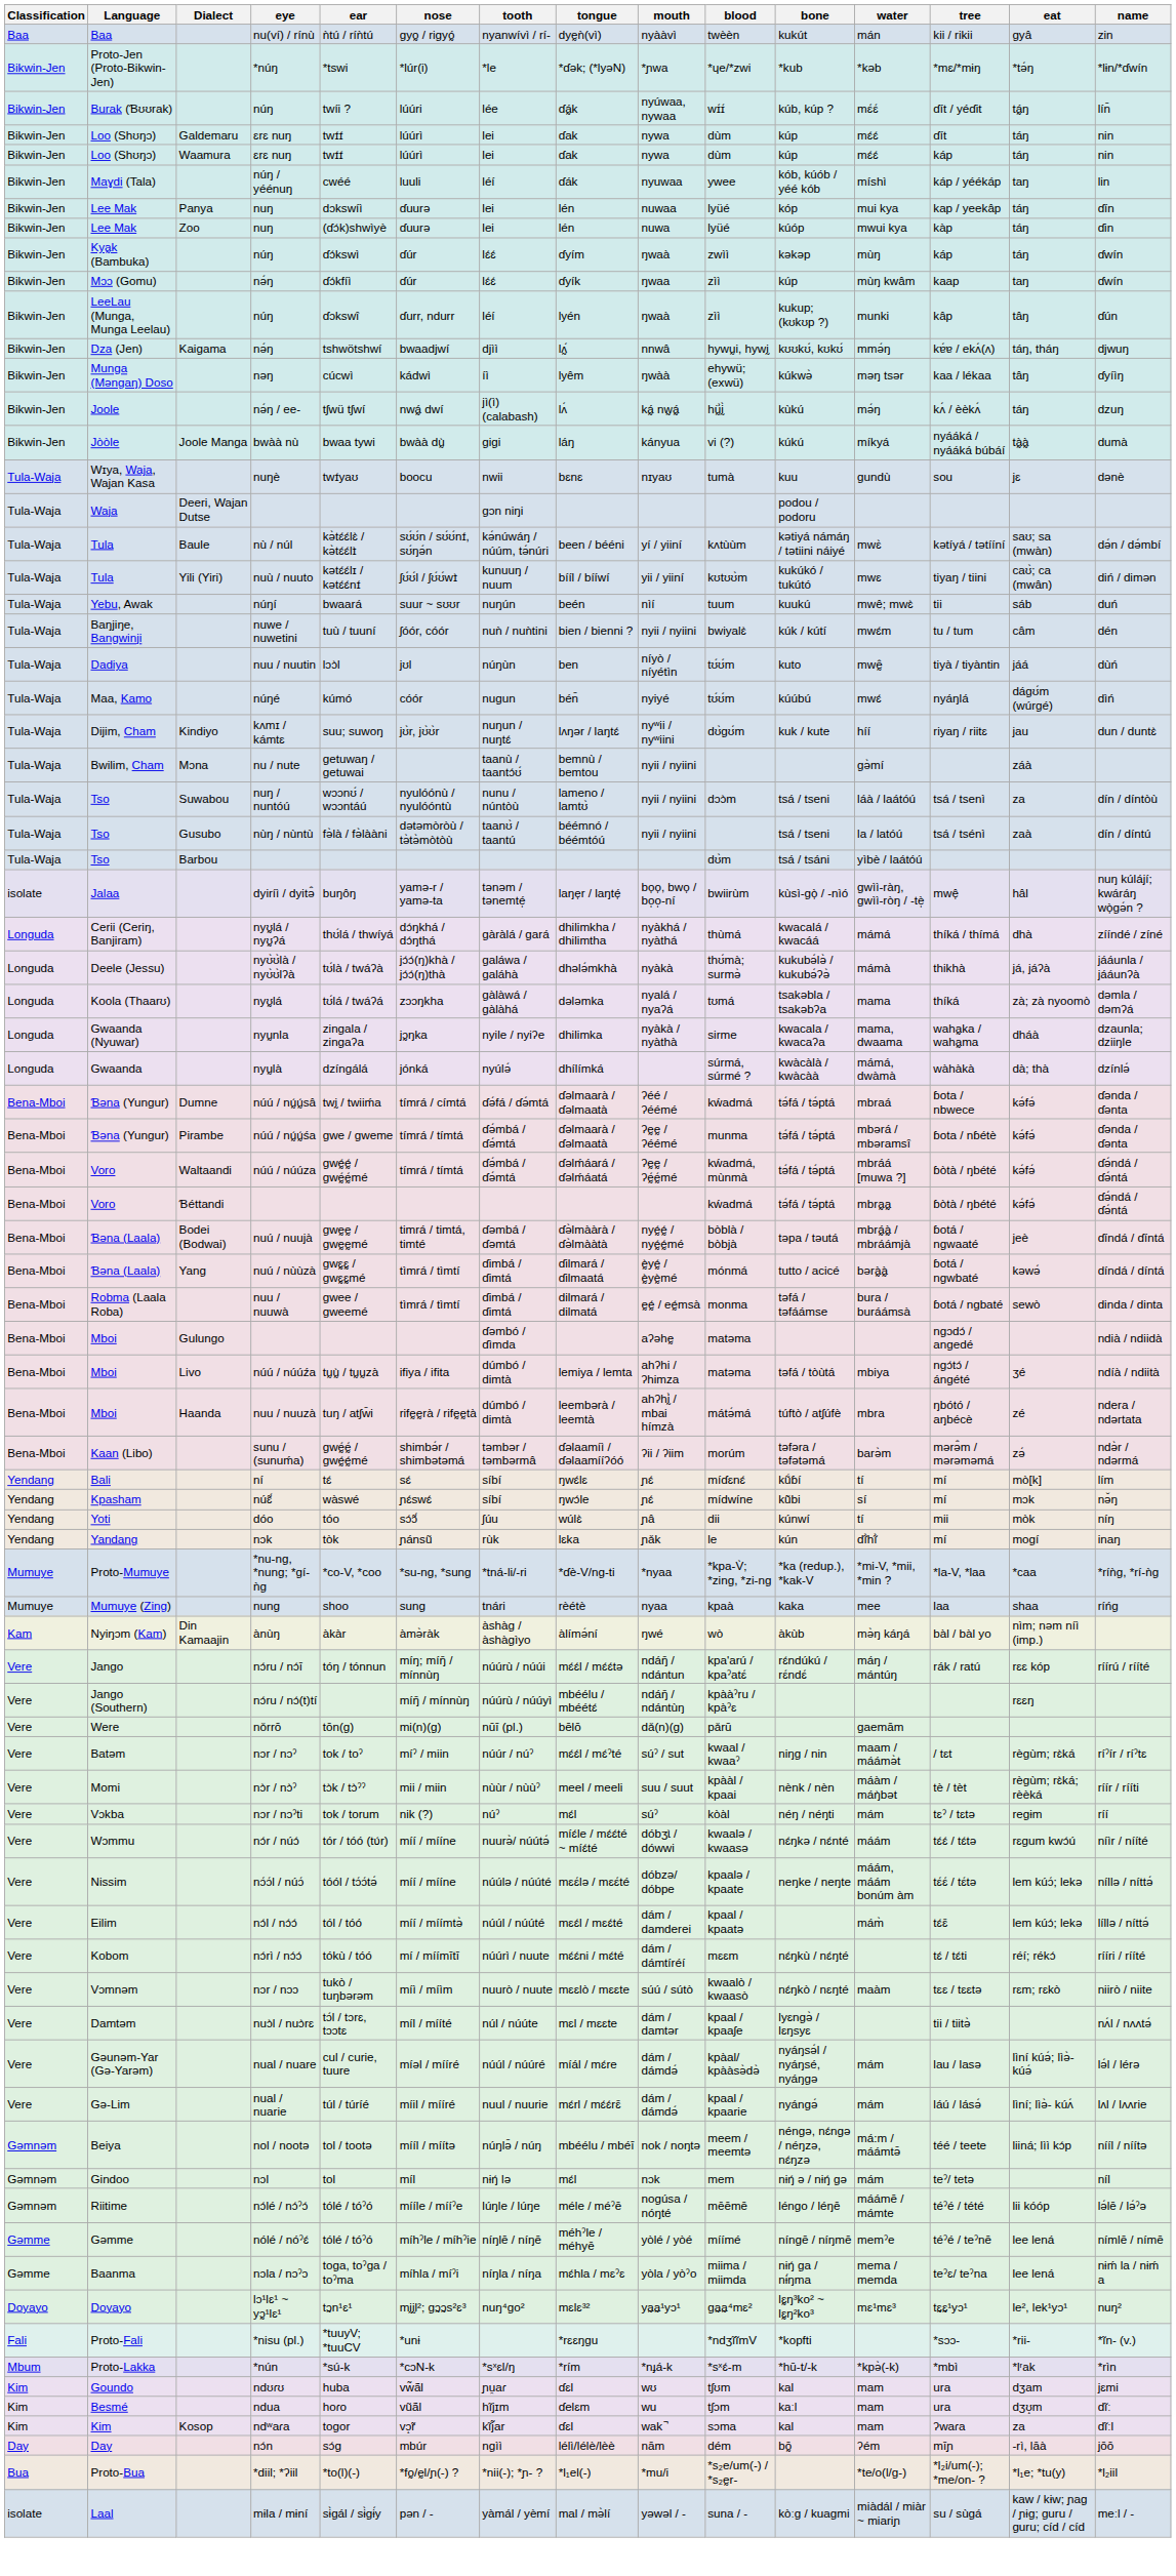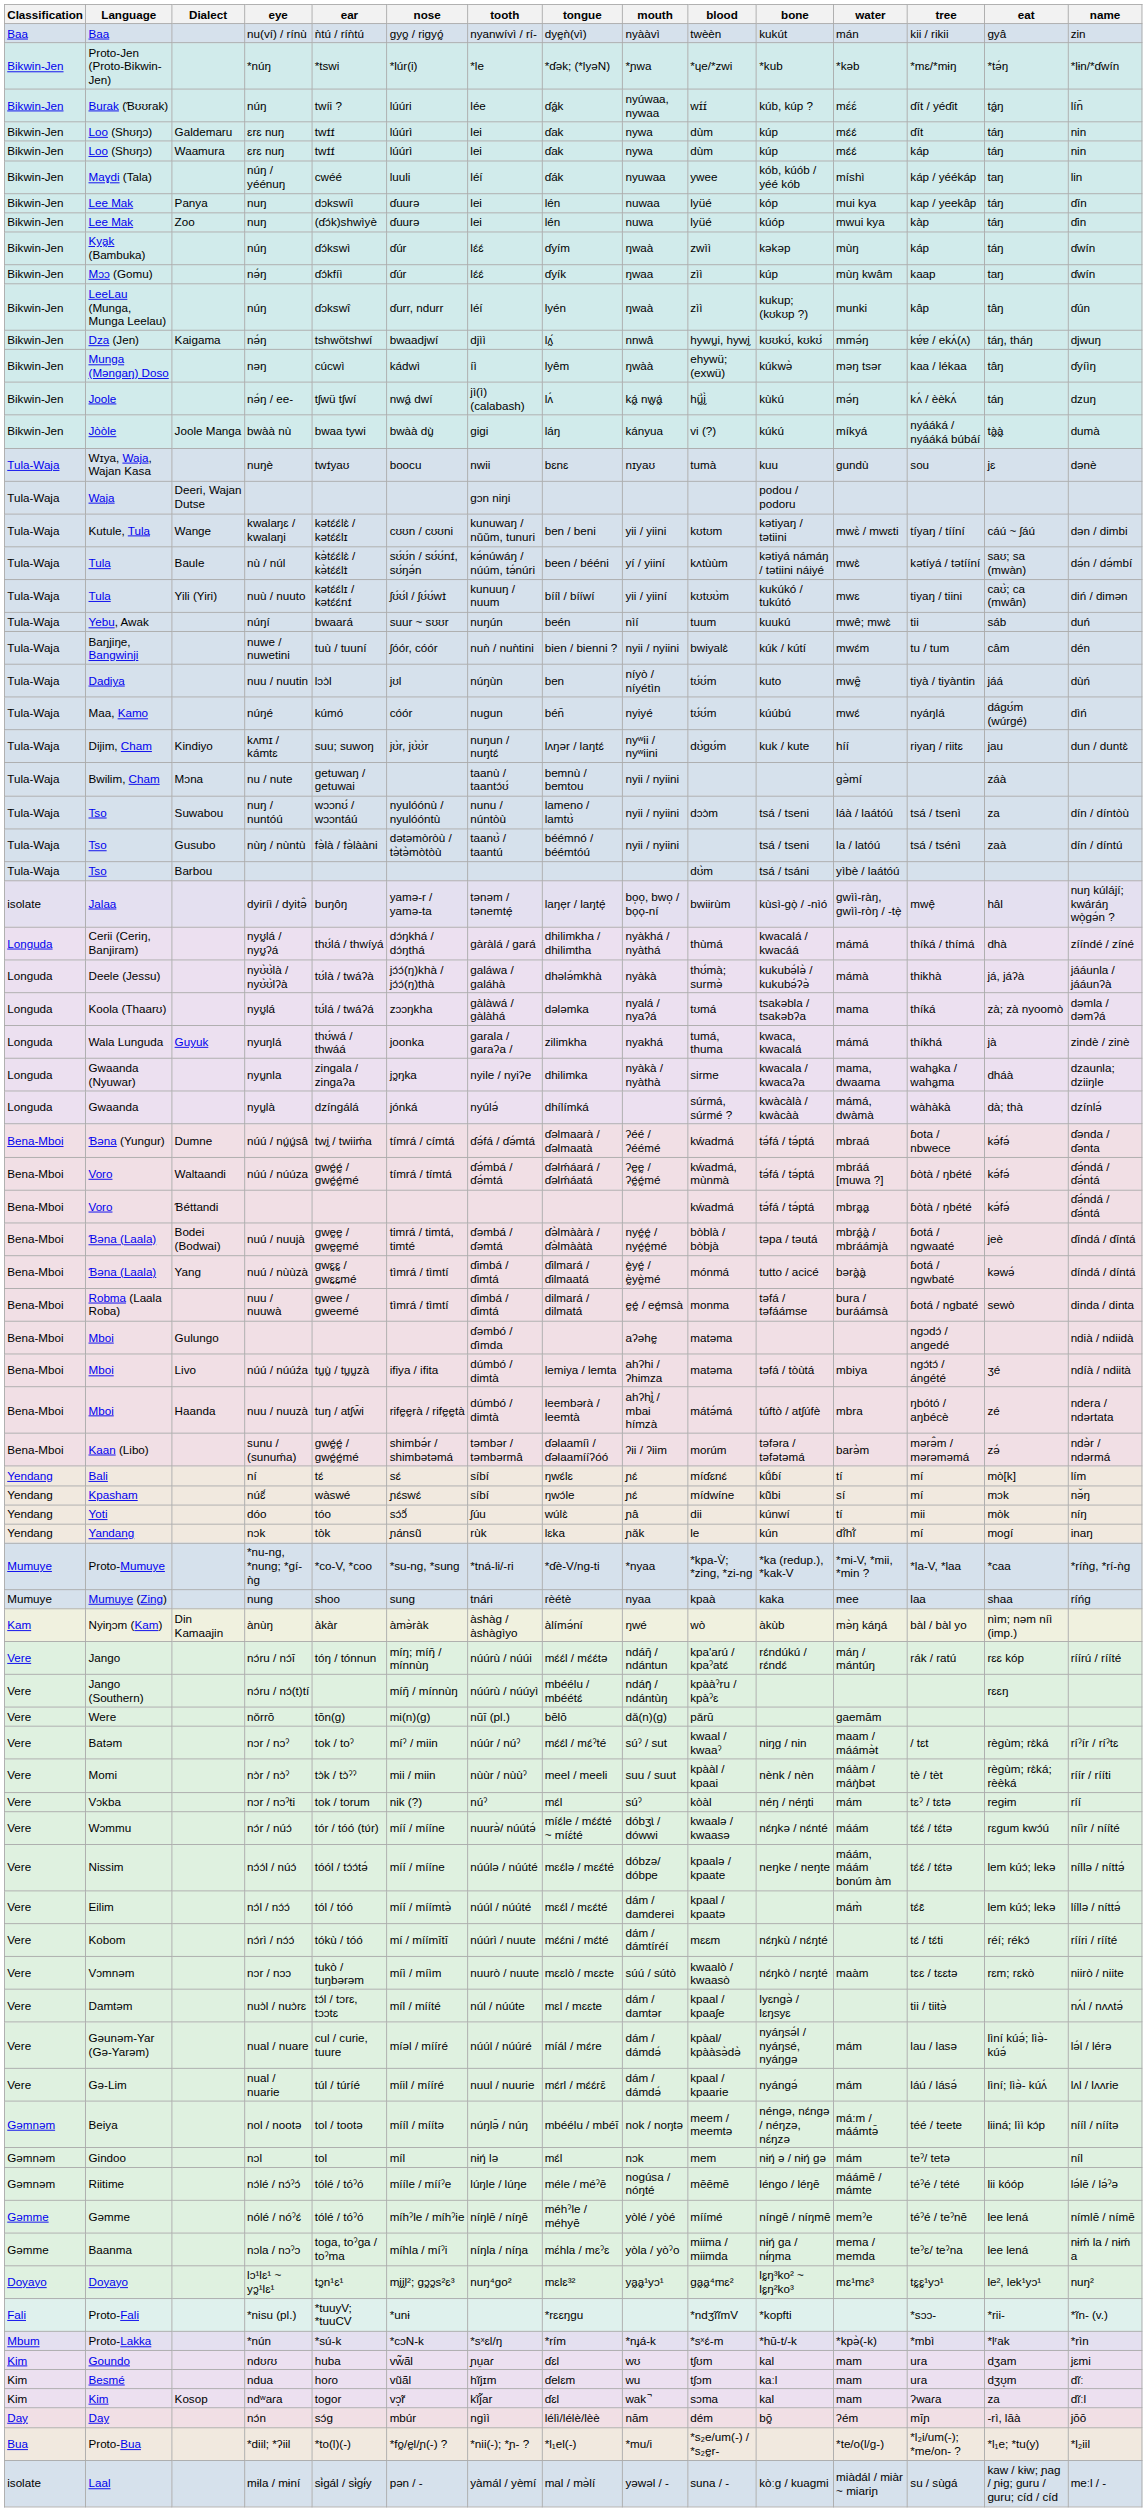+ row: Tula-Waja | Kutule, Tula | Wange | kwalaŋɛ / kwalaŋi | kətɛ́ɛ́lɛ̀ / kətɛ́ɛ́lɪ | cʊʊn / cʊʊni | kunuwaŋ / nǔǔm, tunuri | ben / beni | yii / yiini | kʊtʊm | kətiyaŋ / tətiini | mwɛ̀ / mwɛti | tíyaŋ / tííní | cáú ~ ʃáú | dən / dimbi
+ row: Longuda | Wala Lunguda | Guyuk | nyuŋlá | thʊ́wá / thwáá | joonka | garala / garaʔa / | zilimkha | nyakhá | tumá, thuma | kwaca, kwacalá | mámá | thíkhá | jà | zindè / zinè
- row: Bena-Mboi | Ɓəna (Yungur) | Pirambe | núú / nṵ́ṵ́śa | gwe / gweme | tímrá / tímtá | ɗə́mbá / ɗə́mtá | ɗəlmaarà / ɗəlmaatà | ʔḛḛ / ʔéémé | munma | tə́fá / tə́ptá | mbərá / mbəramsî | ɓota / nɓétè | kə́fə́ | ɗənda / ɗənta
